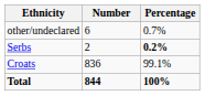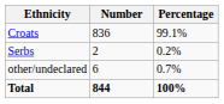rows swapped: Croats <-> other/undeclared
Serbs | Percentage: bold -> normal
